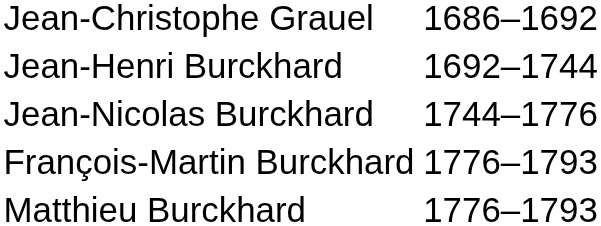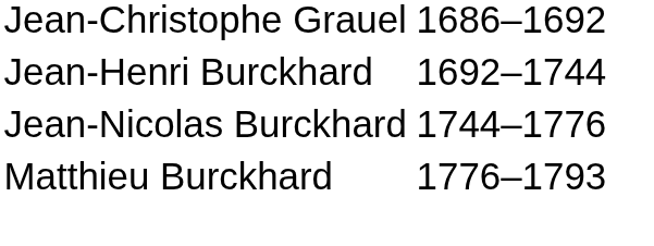- row: François-Martin Burckhard | 1776–1793
